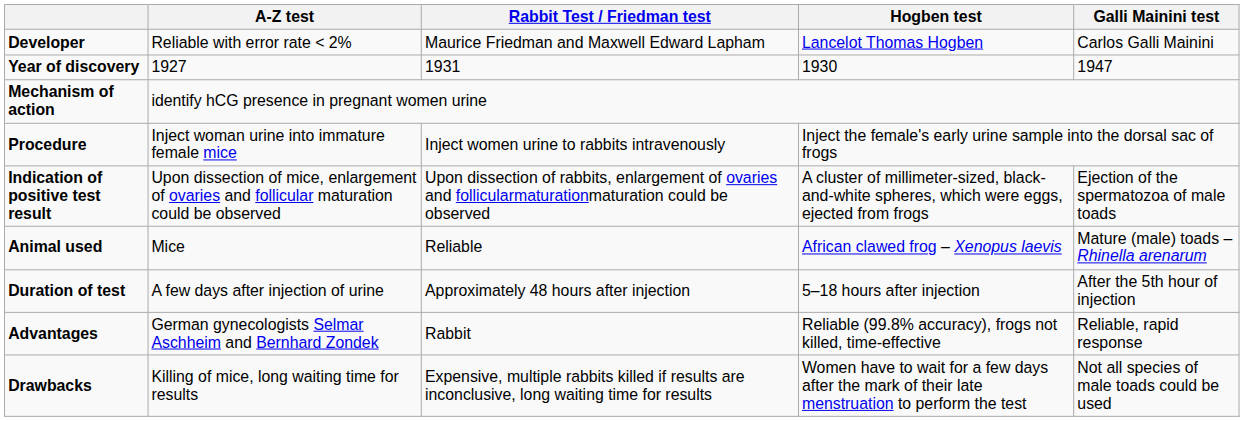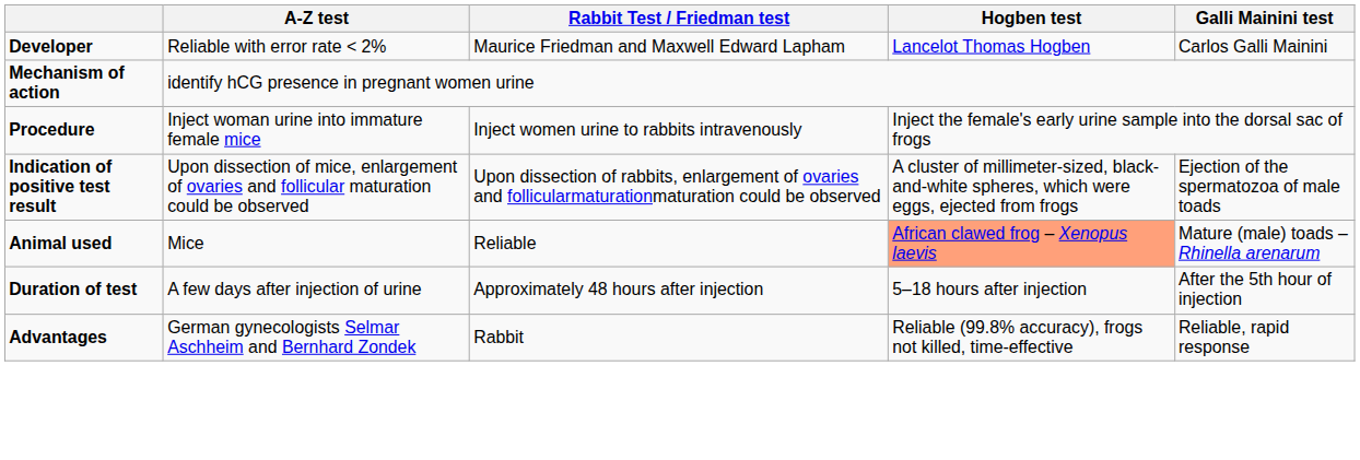- row: Year of discovery | 1927 | 1931 | 1930 | 1947
Animal used | Hogben test: no background -> lightsalmon background
- row: Drawbacks | Killing of mice, long waiting time for results | Expensive, multiple rabbits killed if results are inconclusive, long waiting time for results | Women have to wait for a few days after the mark of their late menstruation to perform the test | Not all species of male toads could be used
